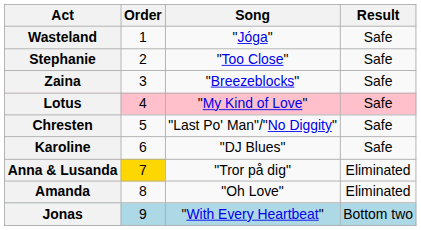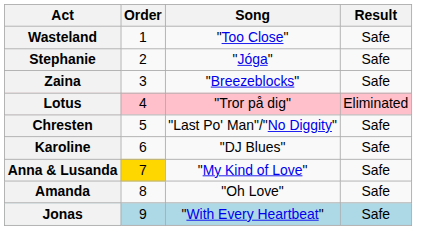Wasteland | Song: "Jóga" -> "Too Close"
Stephanie | Song: "Too Close" -> "Jóga"
Lotus | Song: "My Kind of Love" -> "Tror på dig"
Lotus | Result: Safe -> Eliminated
Anna & Lusanda | Song: "Tror på dig" -> "My Kind of Love"
Anna & Lusanda | Result: Eliminated -> Safe
Amanda | Result: Eliminated -> Safe
Jonas | Result: Bottom two -> Safe
